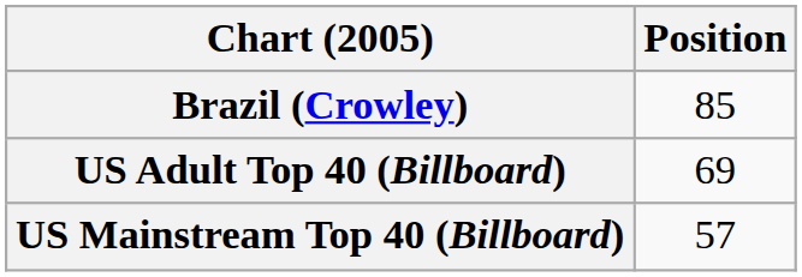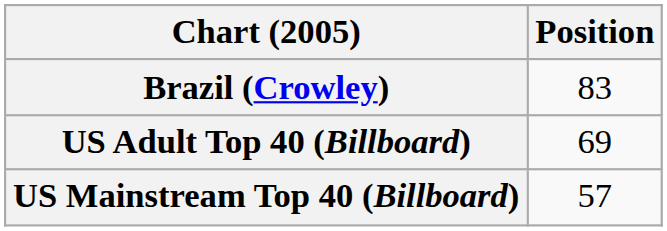Brazil (Crowley) | Position: 85 -> 83
